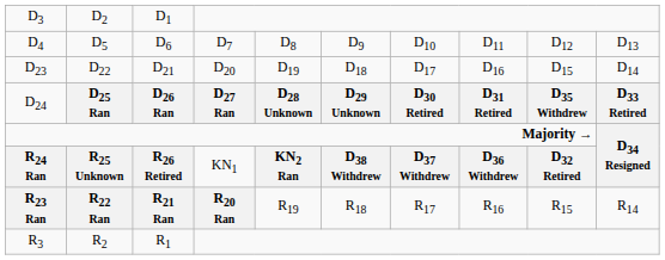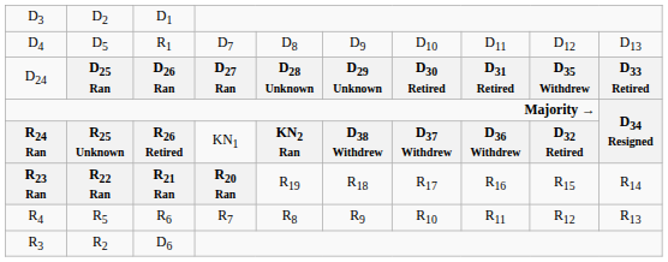D5 | column 3: D6 -> R1
- row: D23 | D22 | D21 | D20 | D19 | D18 | D17 | D16 | D15 | D14
+ row: R4 | R5 | R6 | R7 | R8 | R9 | R10 | R11 | R12 | R13
R2 | column 3: R1 -> D6
